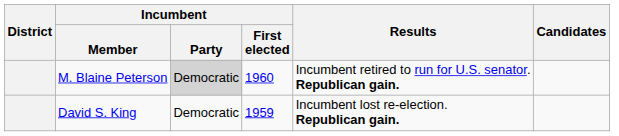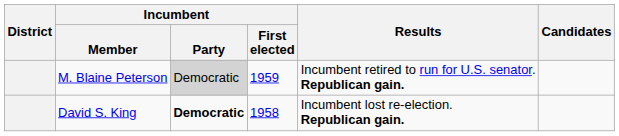M. Blaine Peterson | Incumbent / First elected: 1960 -> 1959
David S. King | Incumbent / Party: normal -> bold
David S. King | Incumbent / First elected: 1959 -> 1958
